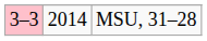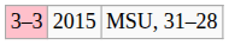MSU, 31–28 | column 2: 2014 -> 2015
